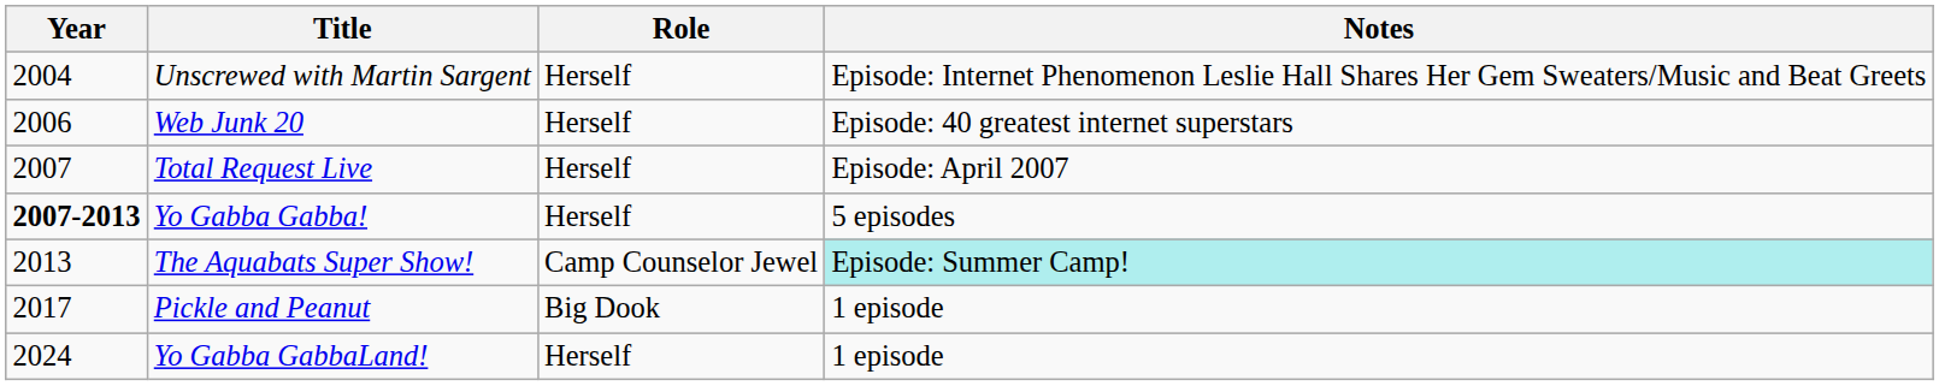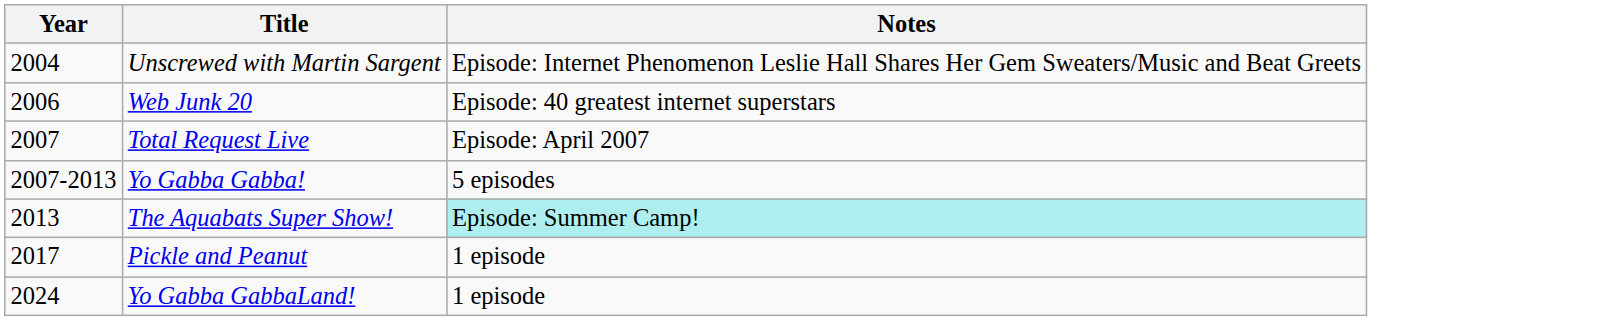- column: Role | Herself | Herself | Herself | Herself | Camp Counselor Jewel | Big Dook | Herself
Yo Gabba Gabba! | Year: bold -> normal
